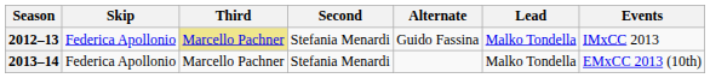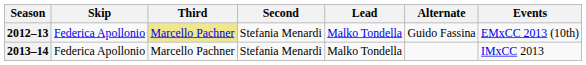columns swapped: Lead <-> Alternate
2012–13 | Events: IMxCC 2013 -> EMxCC 2013 (10th)
2013–14 | Events: EMxCC 2013 (10th) -> IMxCC 2013
